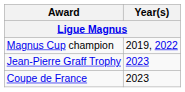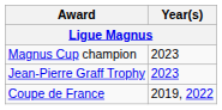Magnus Cup champion | Year(s): 2019, 2022 -> 2023
Coupe de France | Year(s): 2023 -> 2019, 2022
